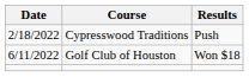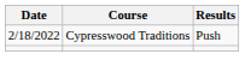- row: 6/11/2022 | Golf Club of Houston | Won $18
